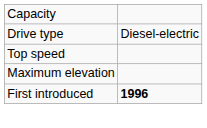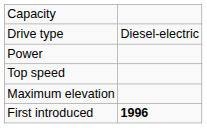+ row: Power
